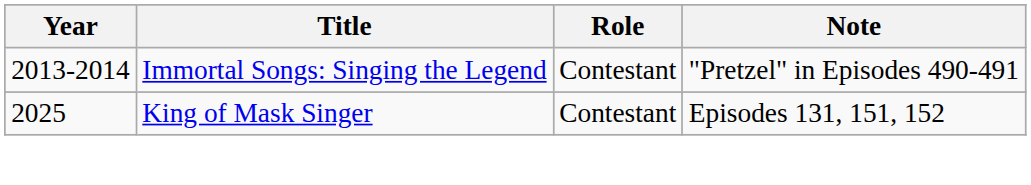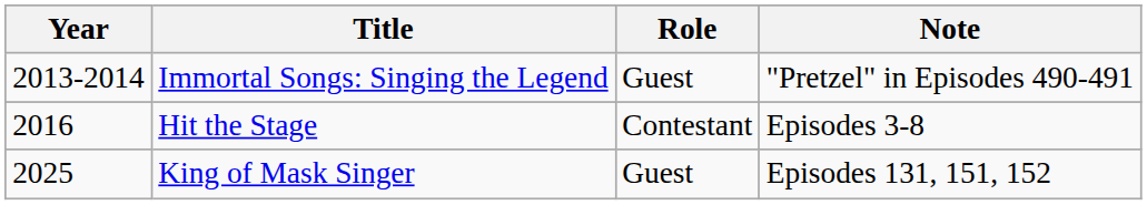Immortal Songs: Singing the Legend | Role: Contestant -> Guest
+ row: 2016 | Hit the Stage | Contestant | Episodes 3-8
King of Mask Singer | Role: Contestant -> Guest
